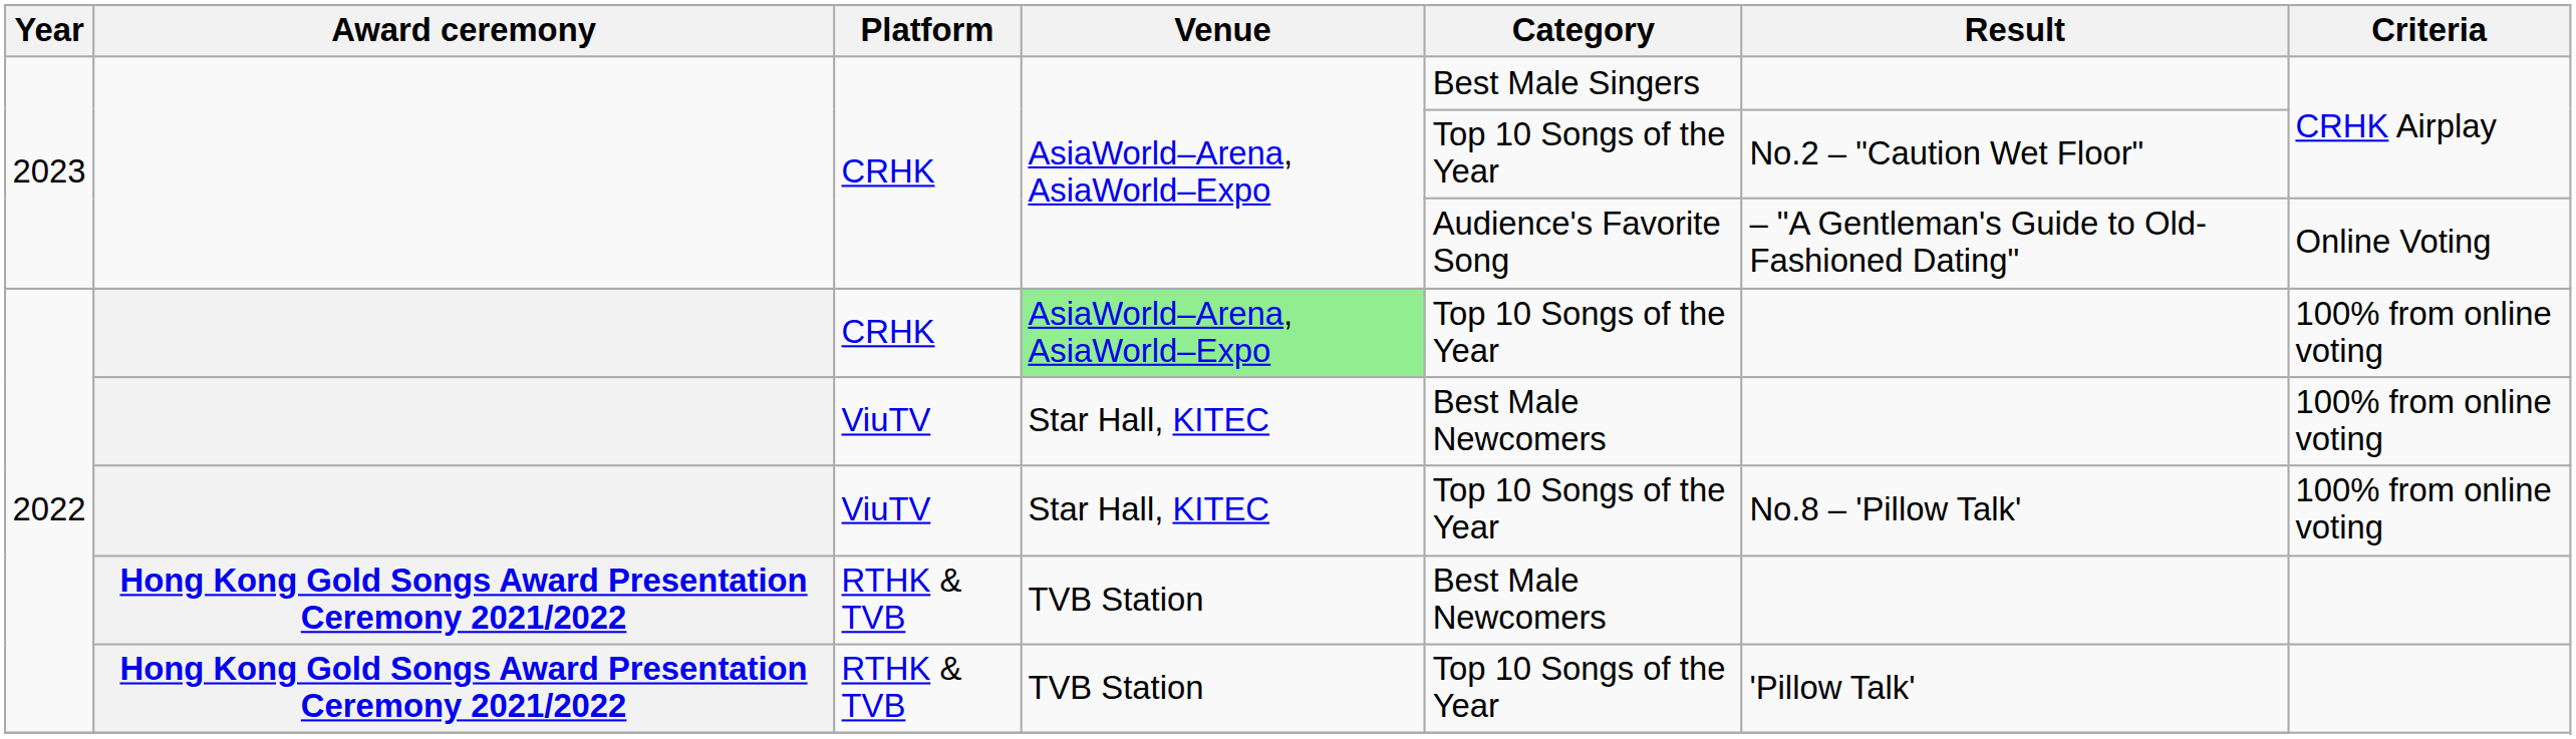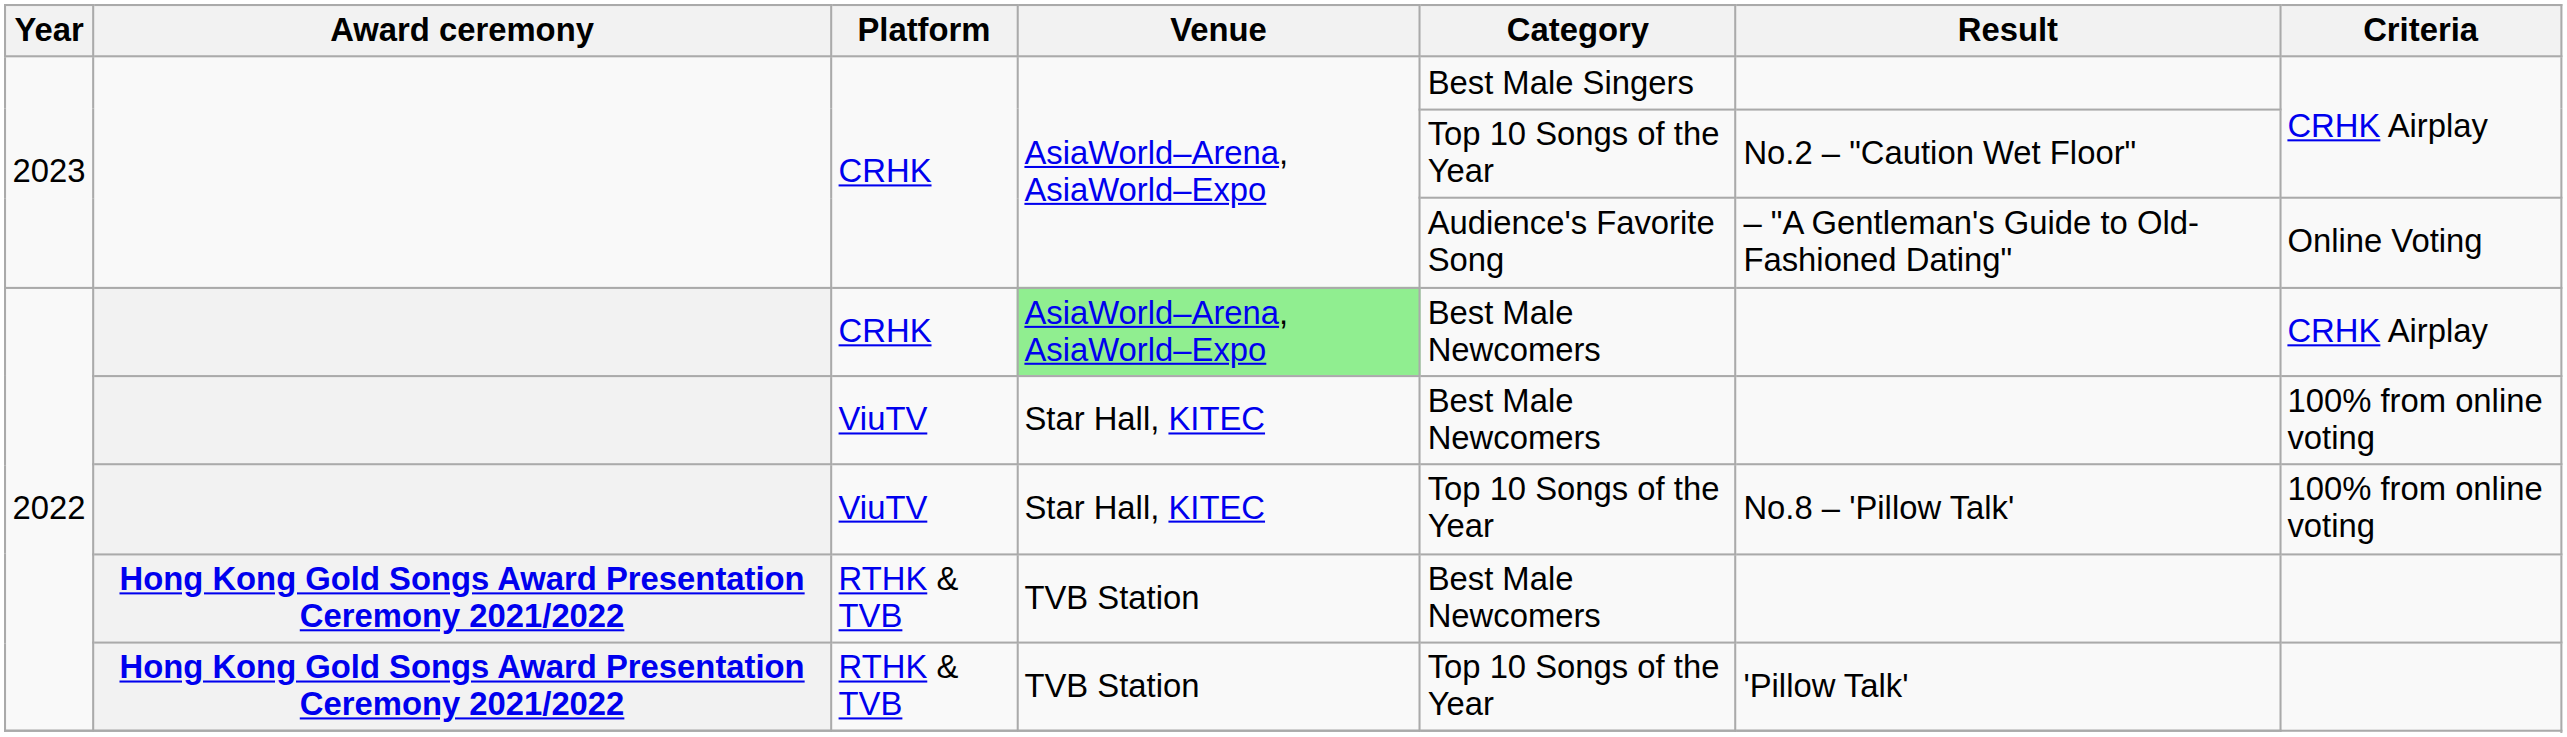2022 / CRHK | Category: Top 10 Songs of the Year -> Best Male Newcomers
2022 / CRHK | Criteria: 100% from online voting -> CRHK Airplay
